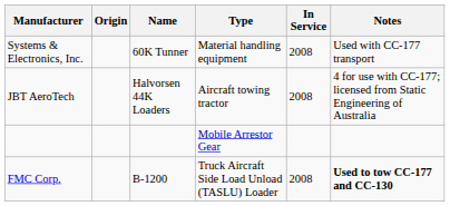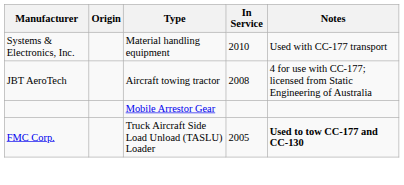- column: Name | 60K Tunner | Halvorsen 44K Loaders | B-1200
Systems & Electronics, Inc. | In Service: 2008 -> 2010
FMC Corp. | In Service: 2008 -> 2005
